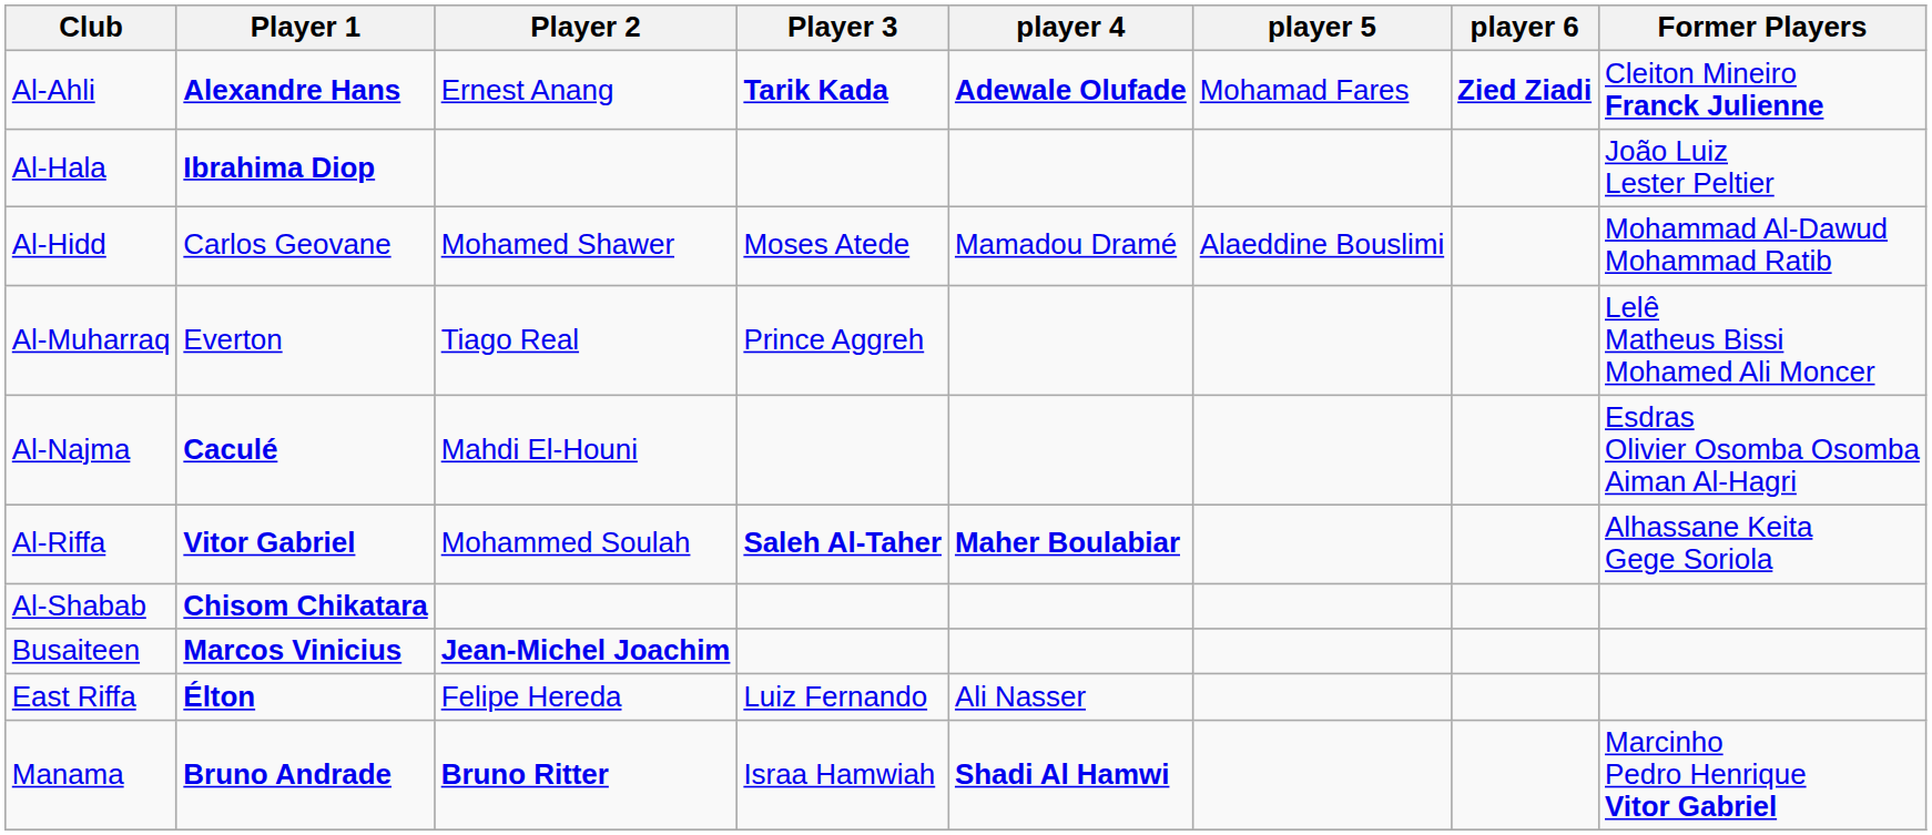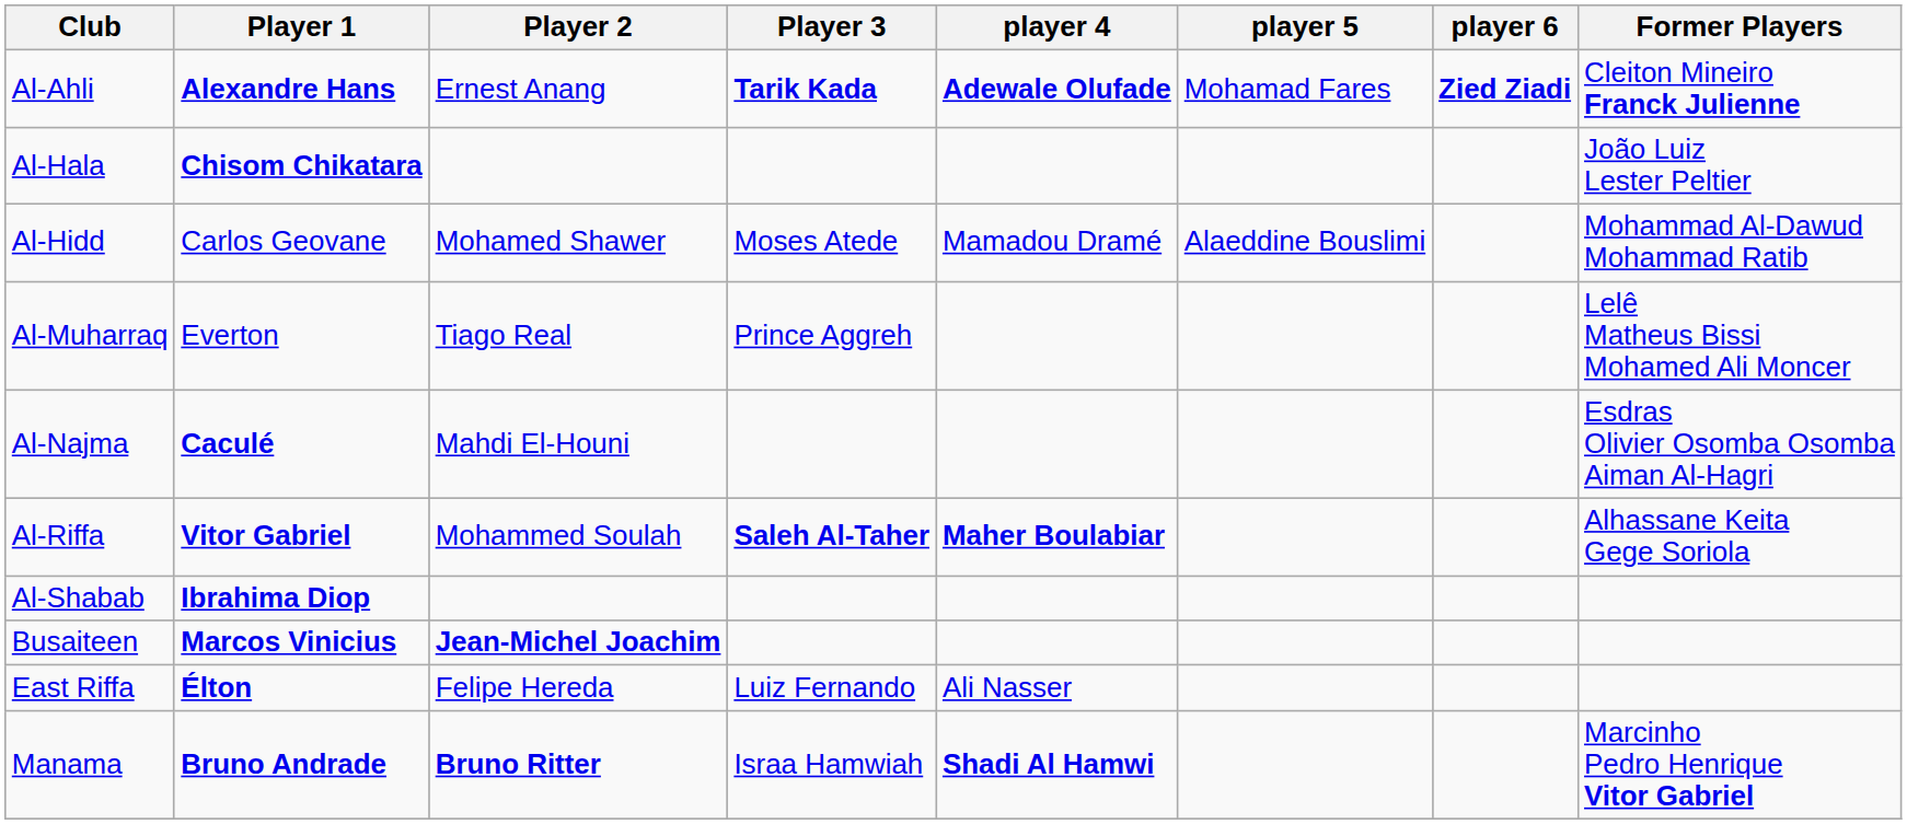Al-Hala | Player 1: Ibrahima Diop -> Chisom Chikatara
Al-Shabab | Player 1: Chisom Chikatara -> Ibrahima Diop
